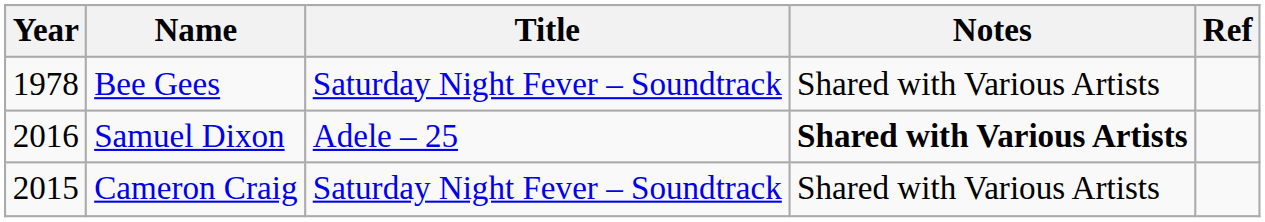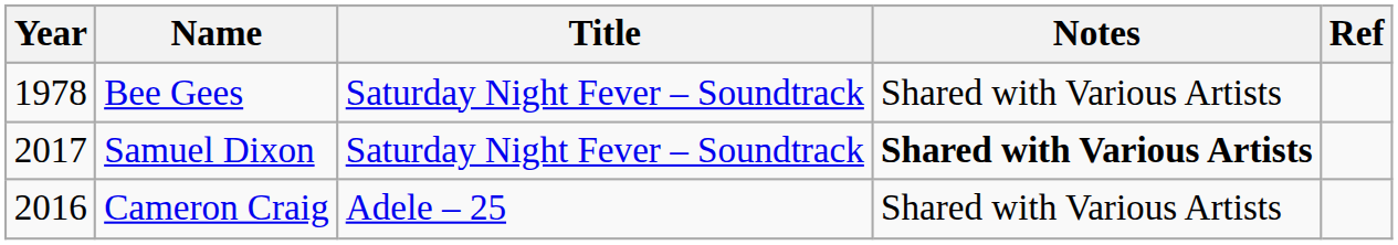Samuel Dixon | Year: 2016 -> 2017
Samuel Dixon | Title: Adele – 25 -> Saturday Night Fever – Soundtrack
Cameron Craig | Year: 2015 -> 2016
Cameron Craig | Title: Saturday Night Fever – Soundtrack -> Adele – 25
